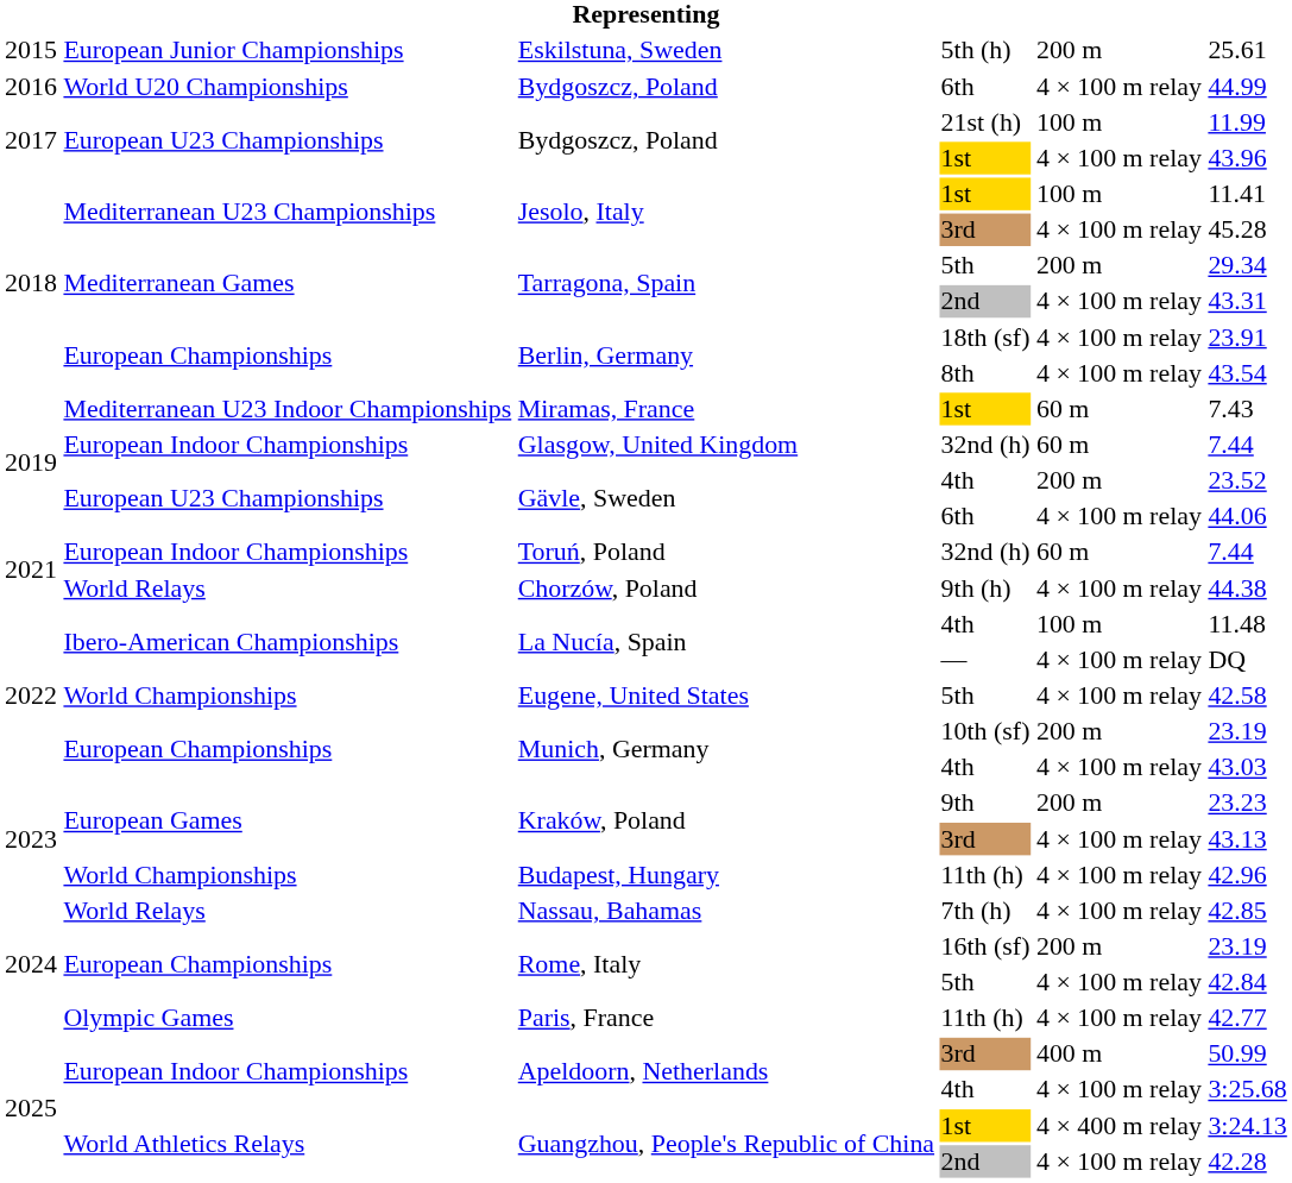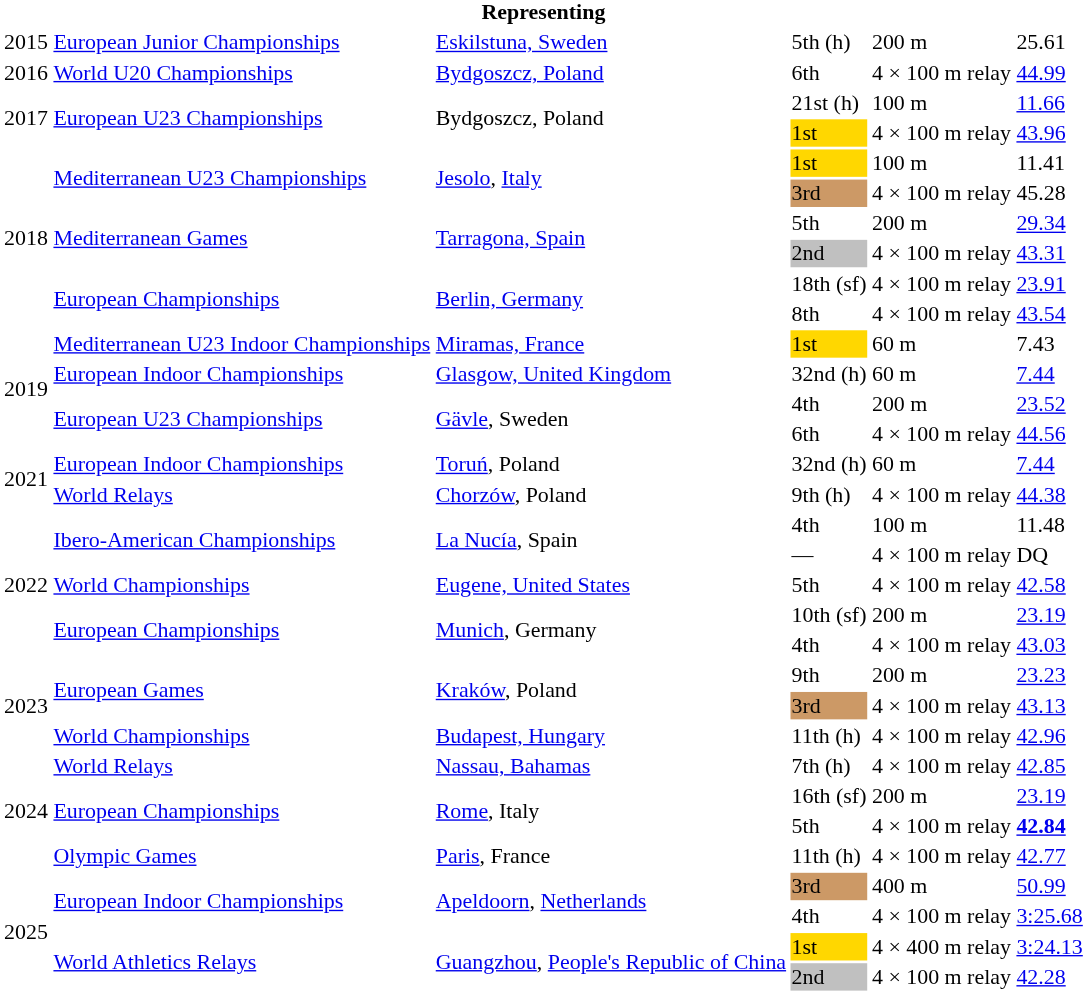Bydgoszcz, Poland / 21st (h) | column 6: 11.99 -> 11.66
Gävle, Sweden / 6th | column 6: 44.06 -> 44.56
Rome, Italy / 5th | column 6: normal -> bold
